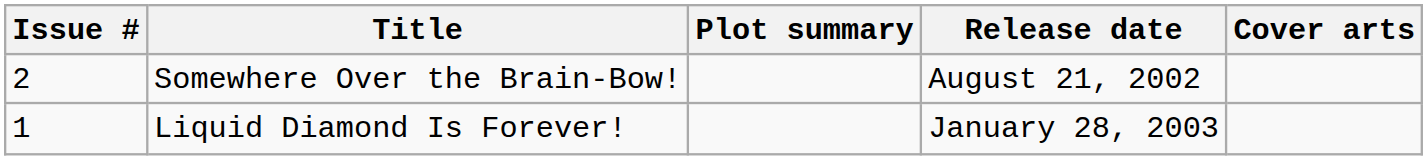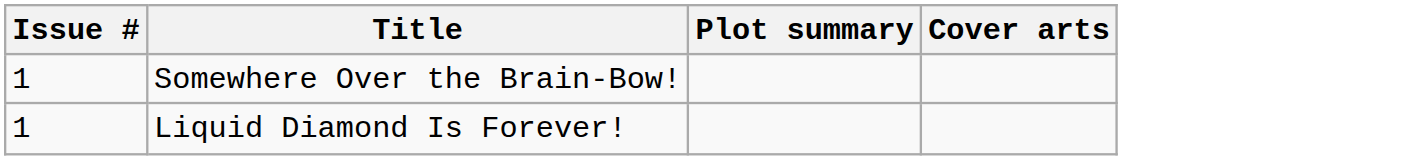- column: Release date | August 21, 2002 | January 28, 2003
Somewhere Over the Brain-Bow! | Issue #: 2 -> 1
